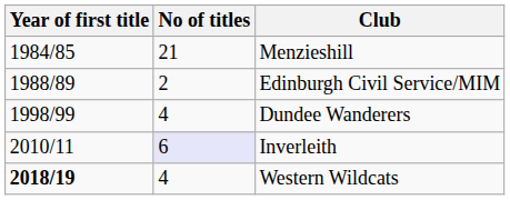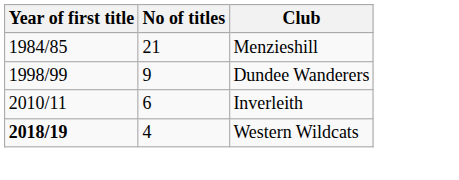- row: 1988/89 | 2 | Edinburgh Civil Service/MIM
Dundee Wanderers | No of titles: 4 -> 9
Inverleith | No of titles: lavender background -> no background
